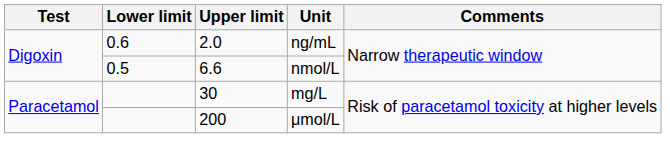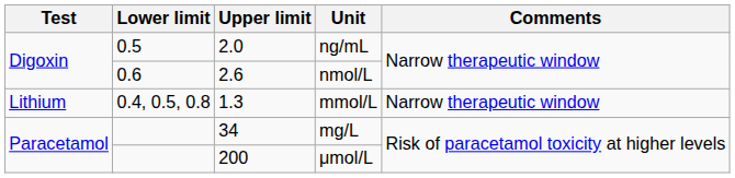ng/mL | Lower limit: 0.6 -> 0.5
nmol/L | Lower limit: 0.5 -> 0.6
nmol/L | Upper limit: 6.6 -> 2.6
+ row: Lithium | 0.4, 0.5, 0.8 | 1.3 | mmol/L | Narrow therapeutic window
mg/L | Upper limit: 30 -> 34
